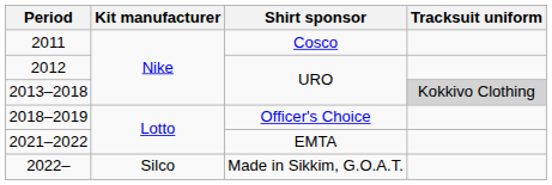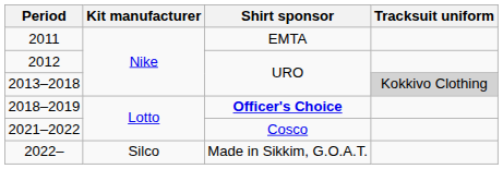2011 | Shirt sponsor: Cosco -> EMTA
2018–2019 | Shirt sponsor: normal -> bold
2021–2022 | Shirt sponsor: EMTA -> Cosco
